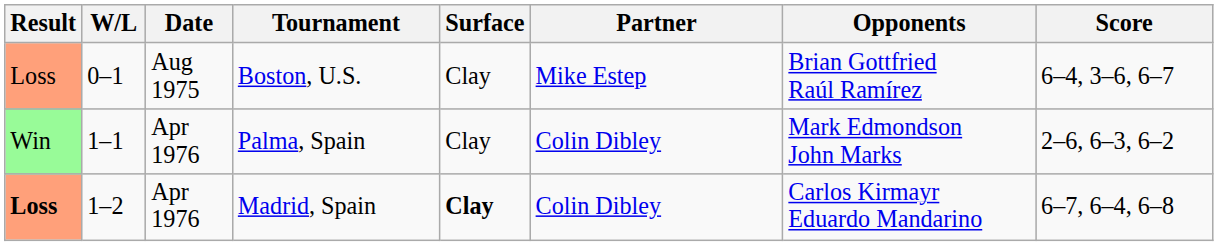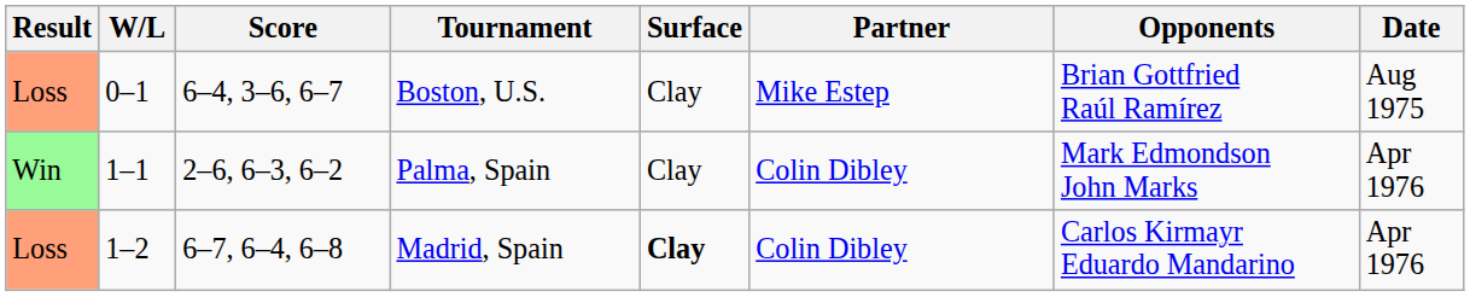columns swapped: Date <-> Score
Madrid, Spain | Result: bold -> normal
